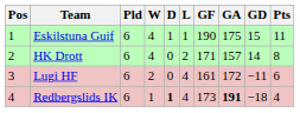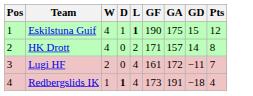- column: Pld | 6 | 6 | 6 | 6
Eskilstuna Guif | L: normal -> bold
Eskilstuna Guif | Pts: 11 -> 12
Lugi HF | Pts: 6 -> 7
Redbergslids IK | GA: bold -> normal
